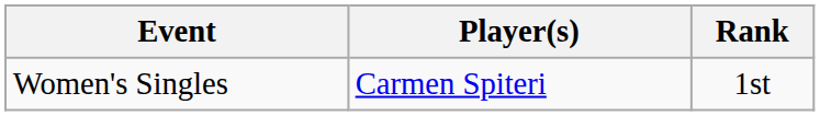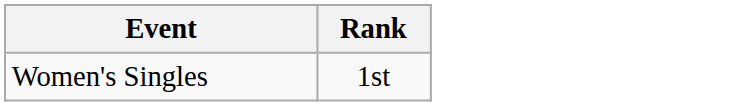- column: Player(s) | Carmen Spiteri
